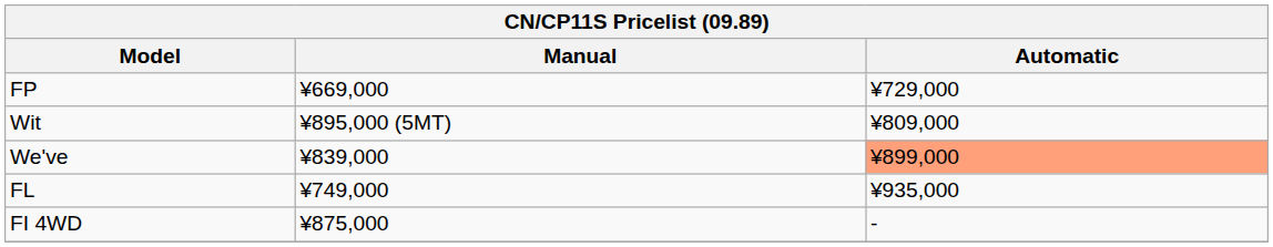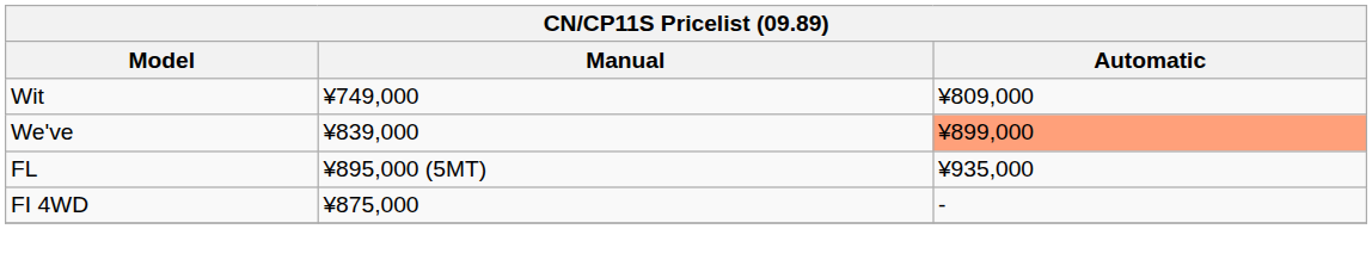- row: FP | ¥669,000 | ¥729,000
Wit | Manual: ¥895,000 (5MT) -> ¥749,000
FL | Manual: ¥749,000 -> ¥895,000 (5MT)
